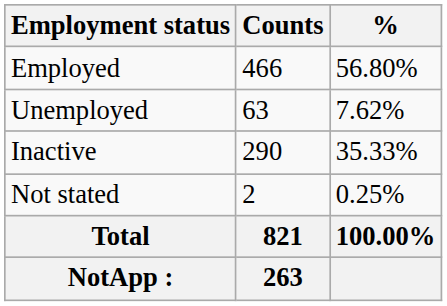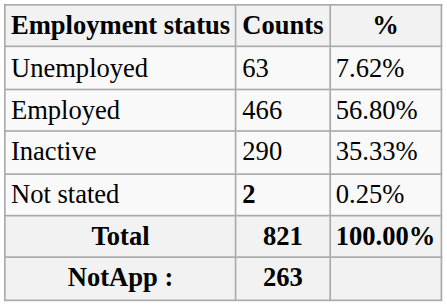rows swapped: Employed <-> Unemployed
Not stated | Counts: normal -> bold
